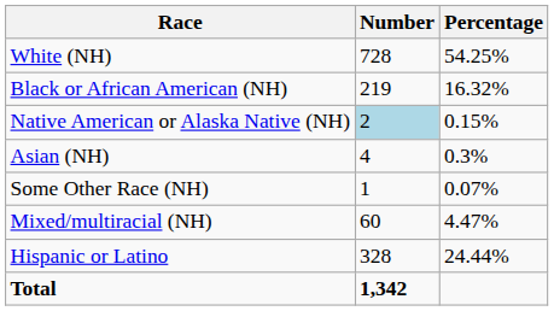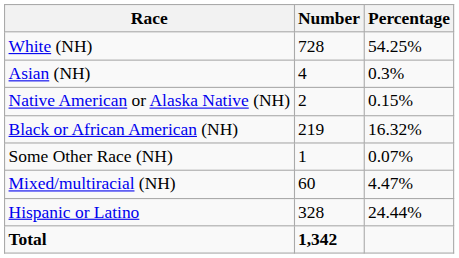rows swapped: Black or African American (NH) <-> Asian (NH)
Native American or Alaska Native (NH) | Number: lightblue background -> no background
